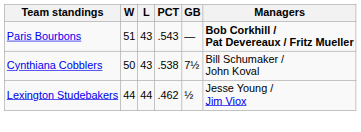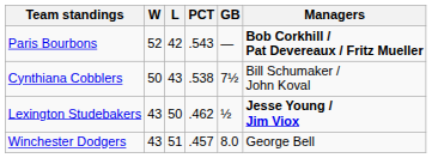Paris Bourbons | W: 51 -> 52
Paris Bourbons | L: 43 -> 42
Lexington Studebakers | W: 44 -> 43
Lexington Studebakers | L: 44 -> 50
Lexington Studebakers | Managers: normal -> bold
+ row: Winchester Dodgers | 43 | 51 | .457 | 8.0 | George Bell
